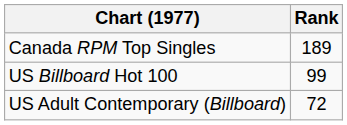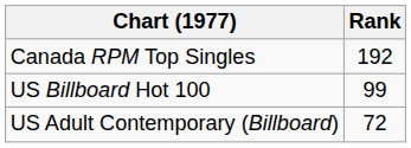Canada RPM Top Singles | Rank: 189 -> 192
